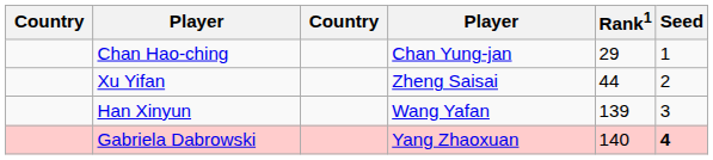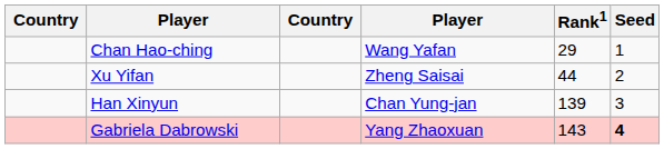Chan Hao-ching | column 4: Chan Yung-jan -> Wang Yafan
Han Xinyun | column 4: Wang Yafan -> Chan Yung-jan
Gabriela Dabrowski | Rank1: 140 -> 143
